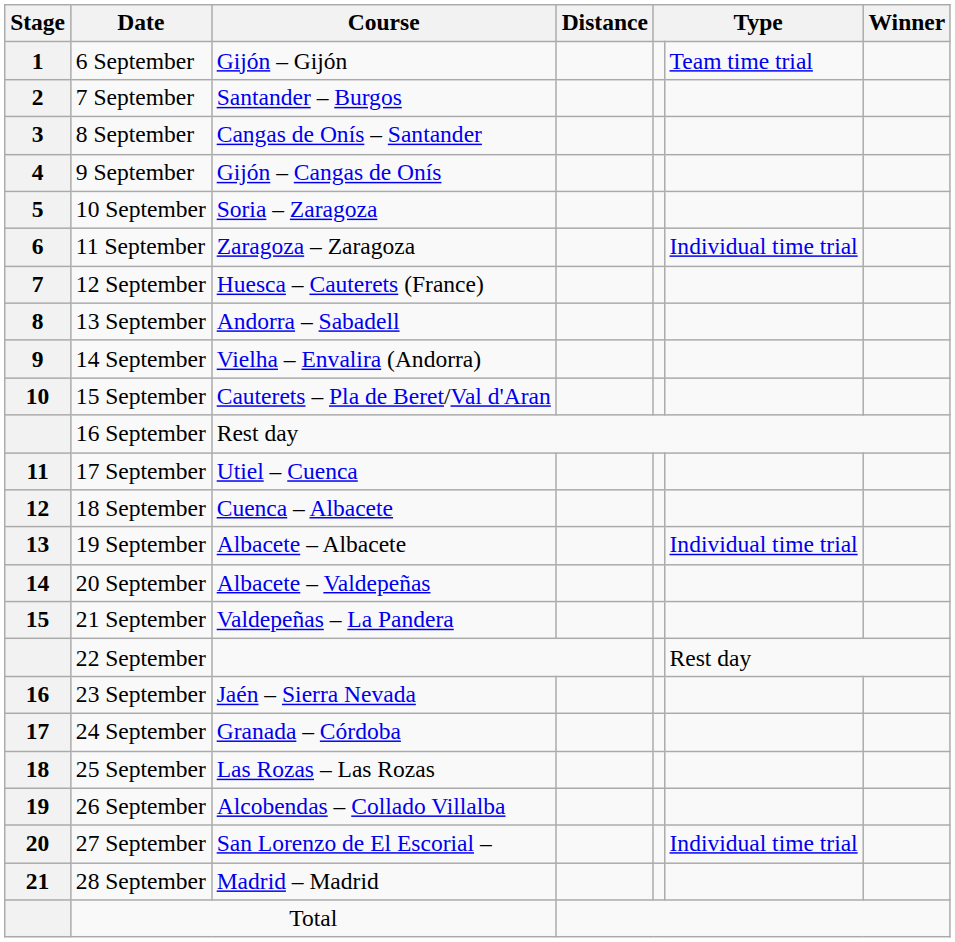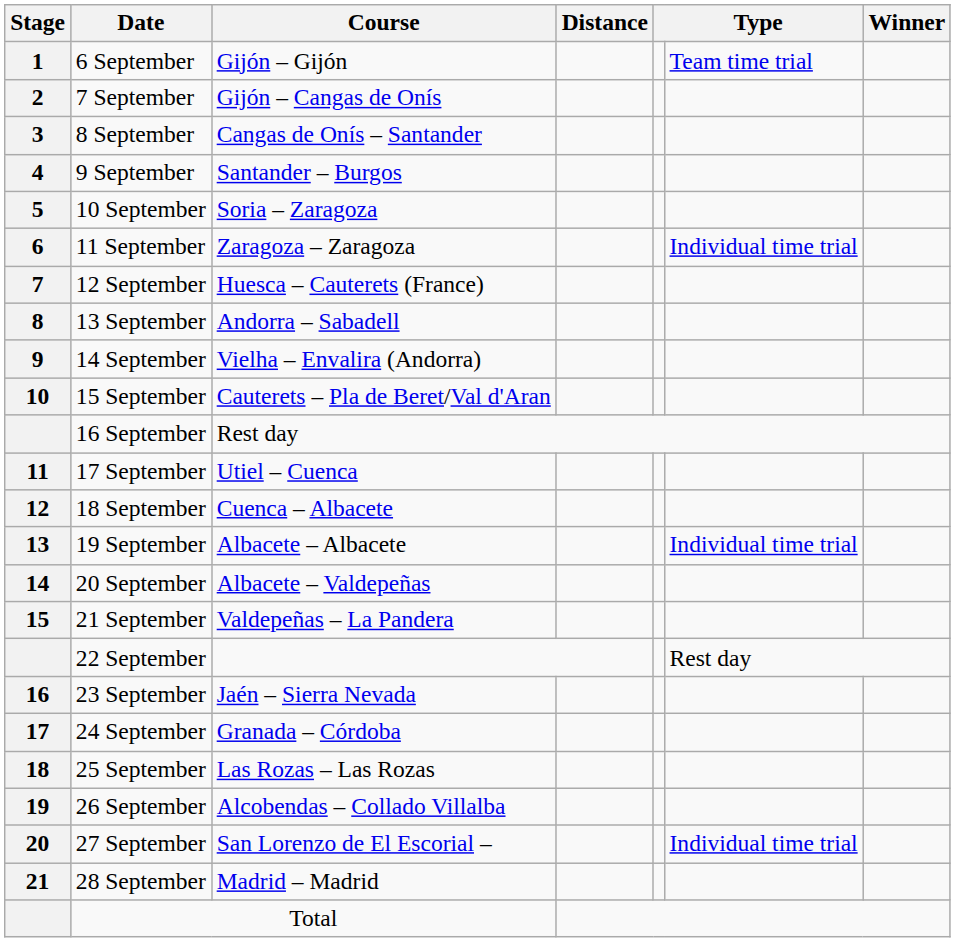7 September | Course: Santander – Burgos -> Gijón – Cangas de Onís
9 September | Course: Gijón – Cangas de Onís -> Santander – Burgos
